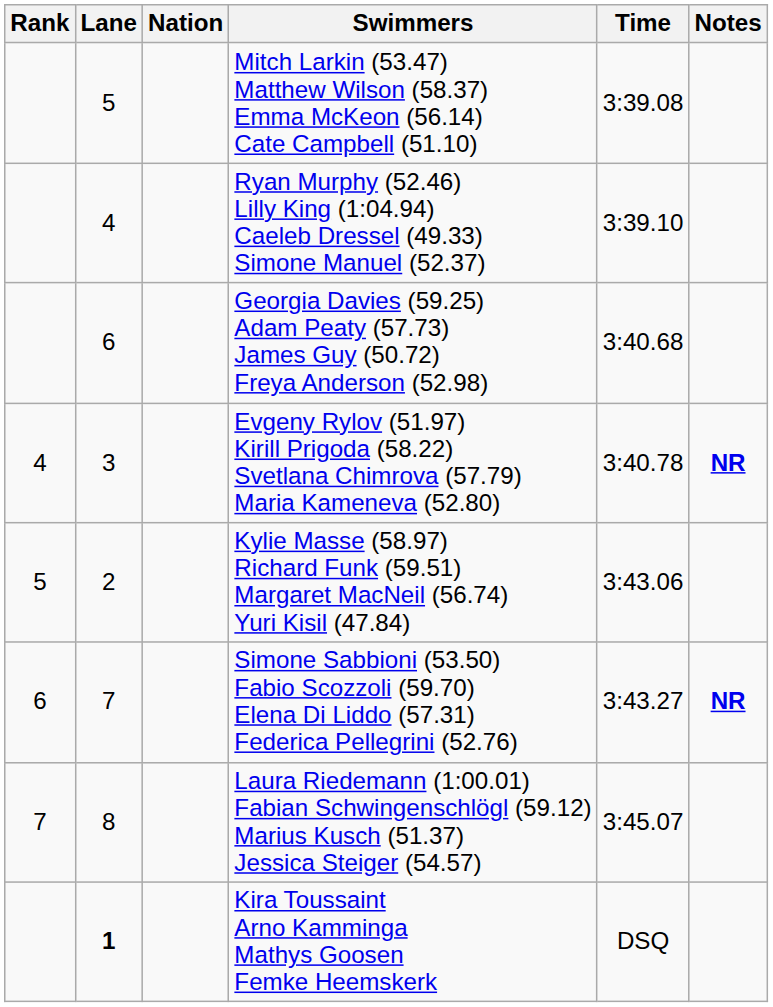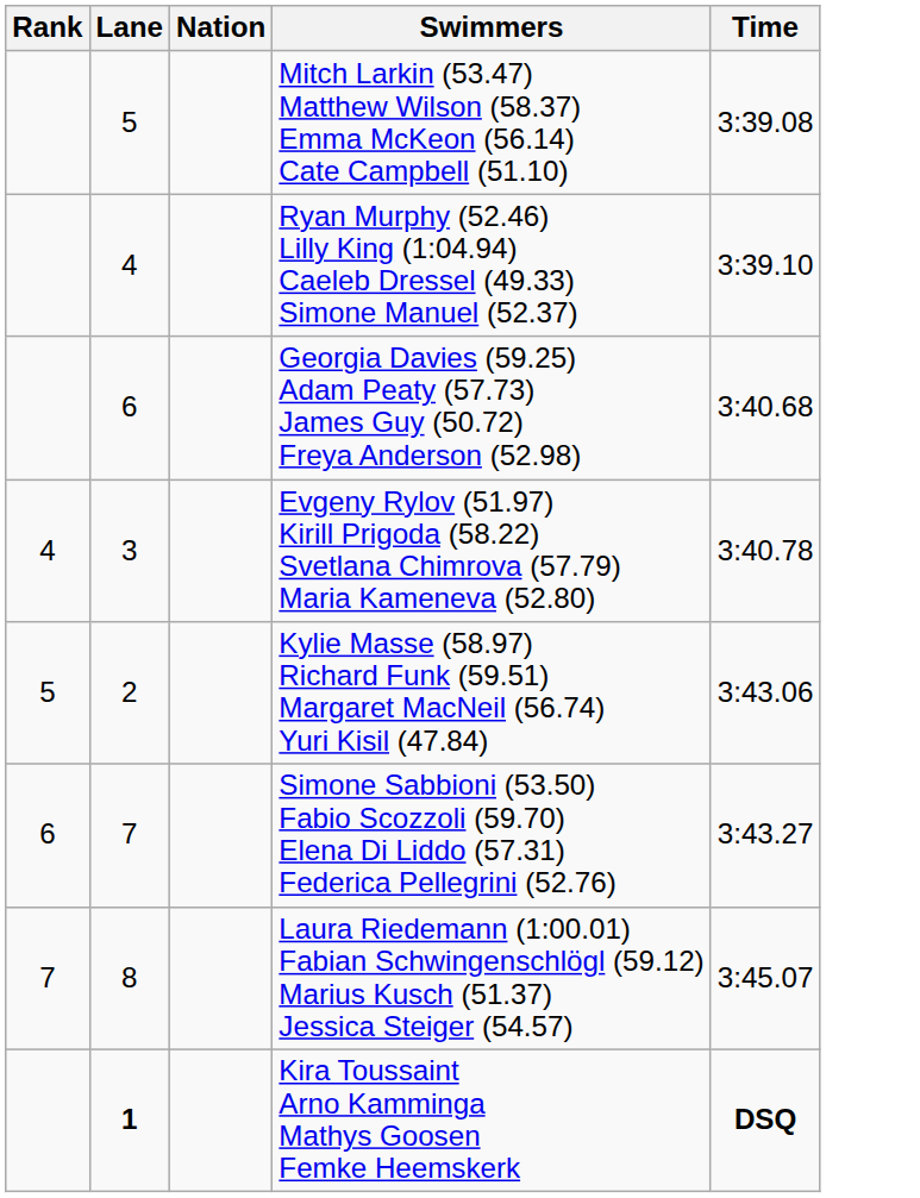- column: Notes | NR | NR
Kira Toussaint Arno Kamminga Mathys Goosen Femke Heemskerk | Time: normal -> bold
